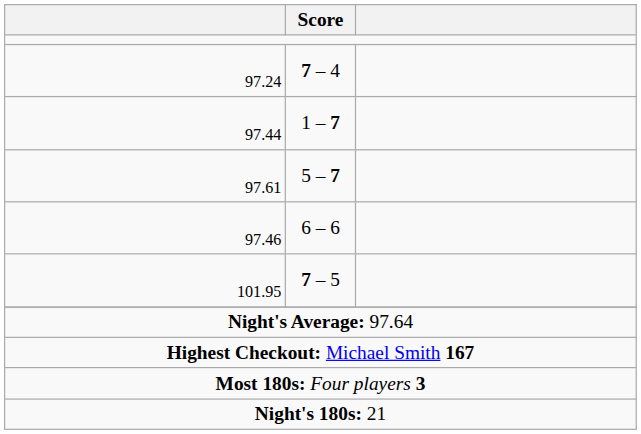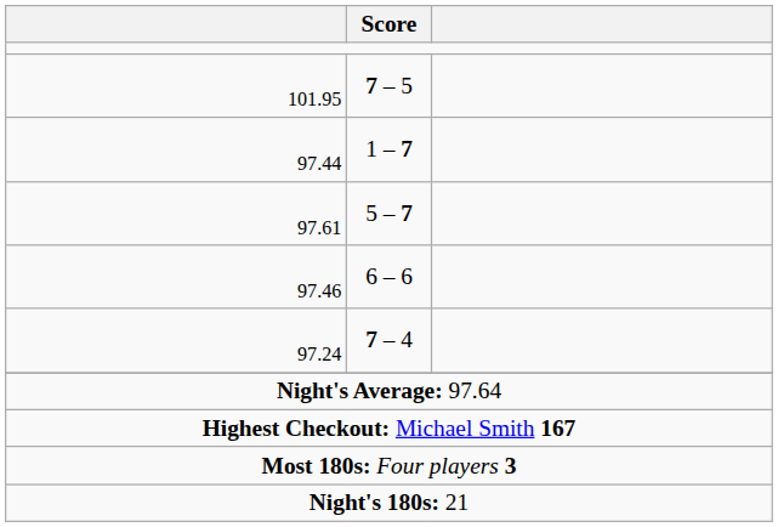rows swapped: 101.95 <-> 97.24
